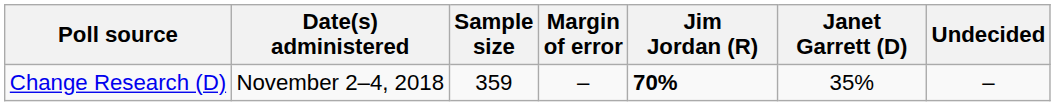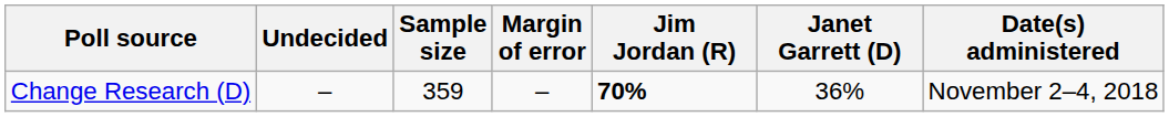columns swapped: Date(s) administered <-> Undecided
Change Research (D) | Janet Garrett (D): 35% -> 36%
